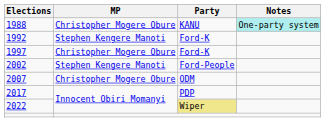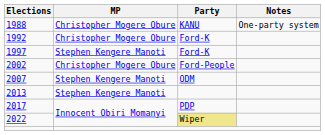1988 | Notes: paleturquoise background -> no background
1992 | MP: Stephen Kengere Manoti -> Christopher Mogere Obure
1997 | MP: Christopher Mogere Obure -> Stephen Kengere Manoti
2002 | MP: Stephen Kengere Manoti -> Christopher Mogere Obure
2007 | MP: Christopher Mogere Obure -> Stephen Kengere Manoti
+ row: 2013 | Stephen Kengere Manoti
